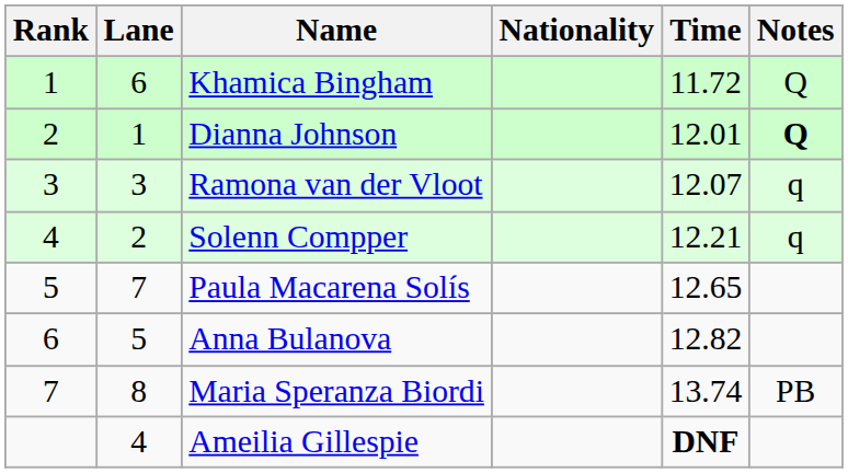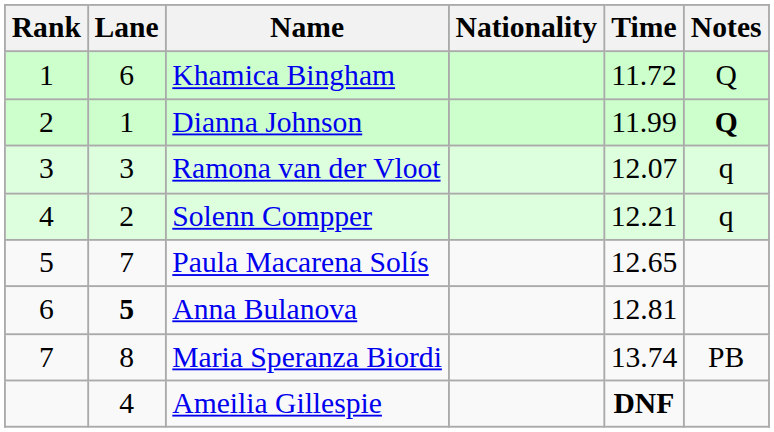Dianna Johnson | Time: 12.01 -> 11.99
Anna Bulanova | Lane: normal -> bold
Anna Bulanova | Time: 12.82 -> 12.81
